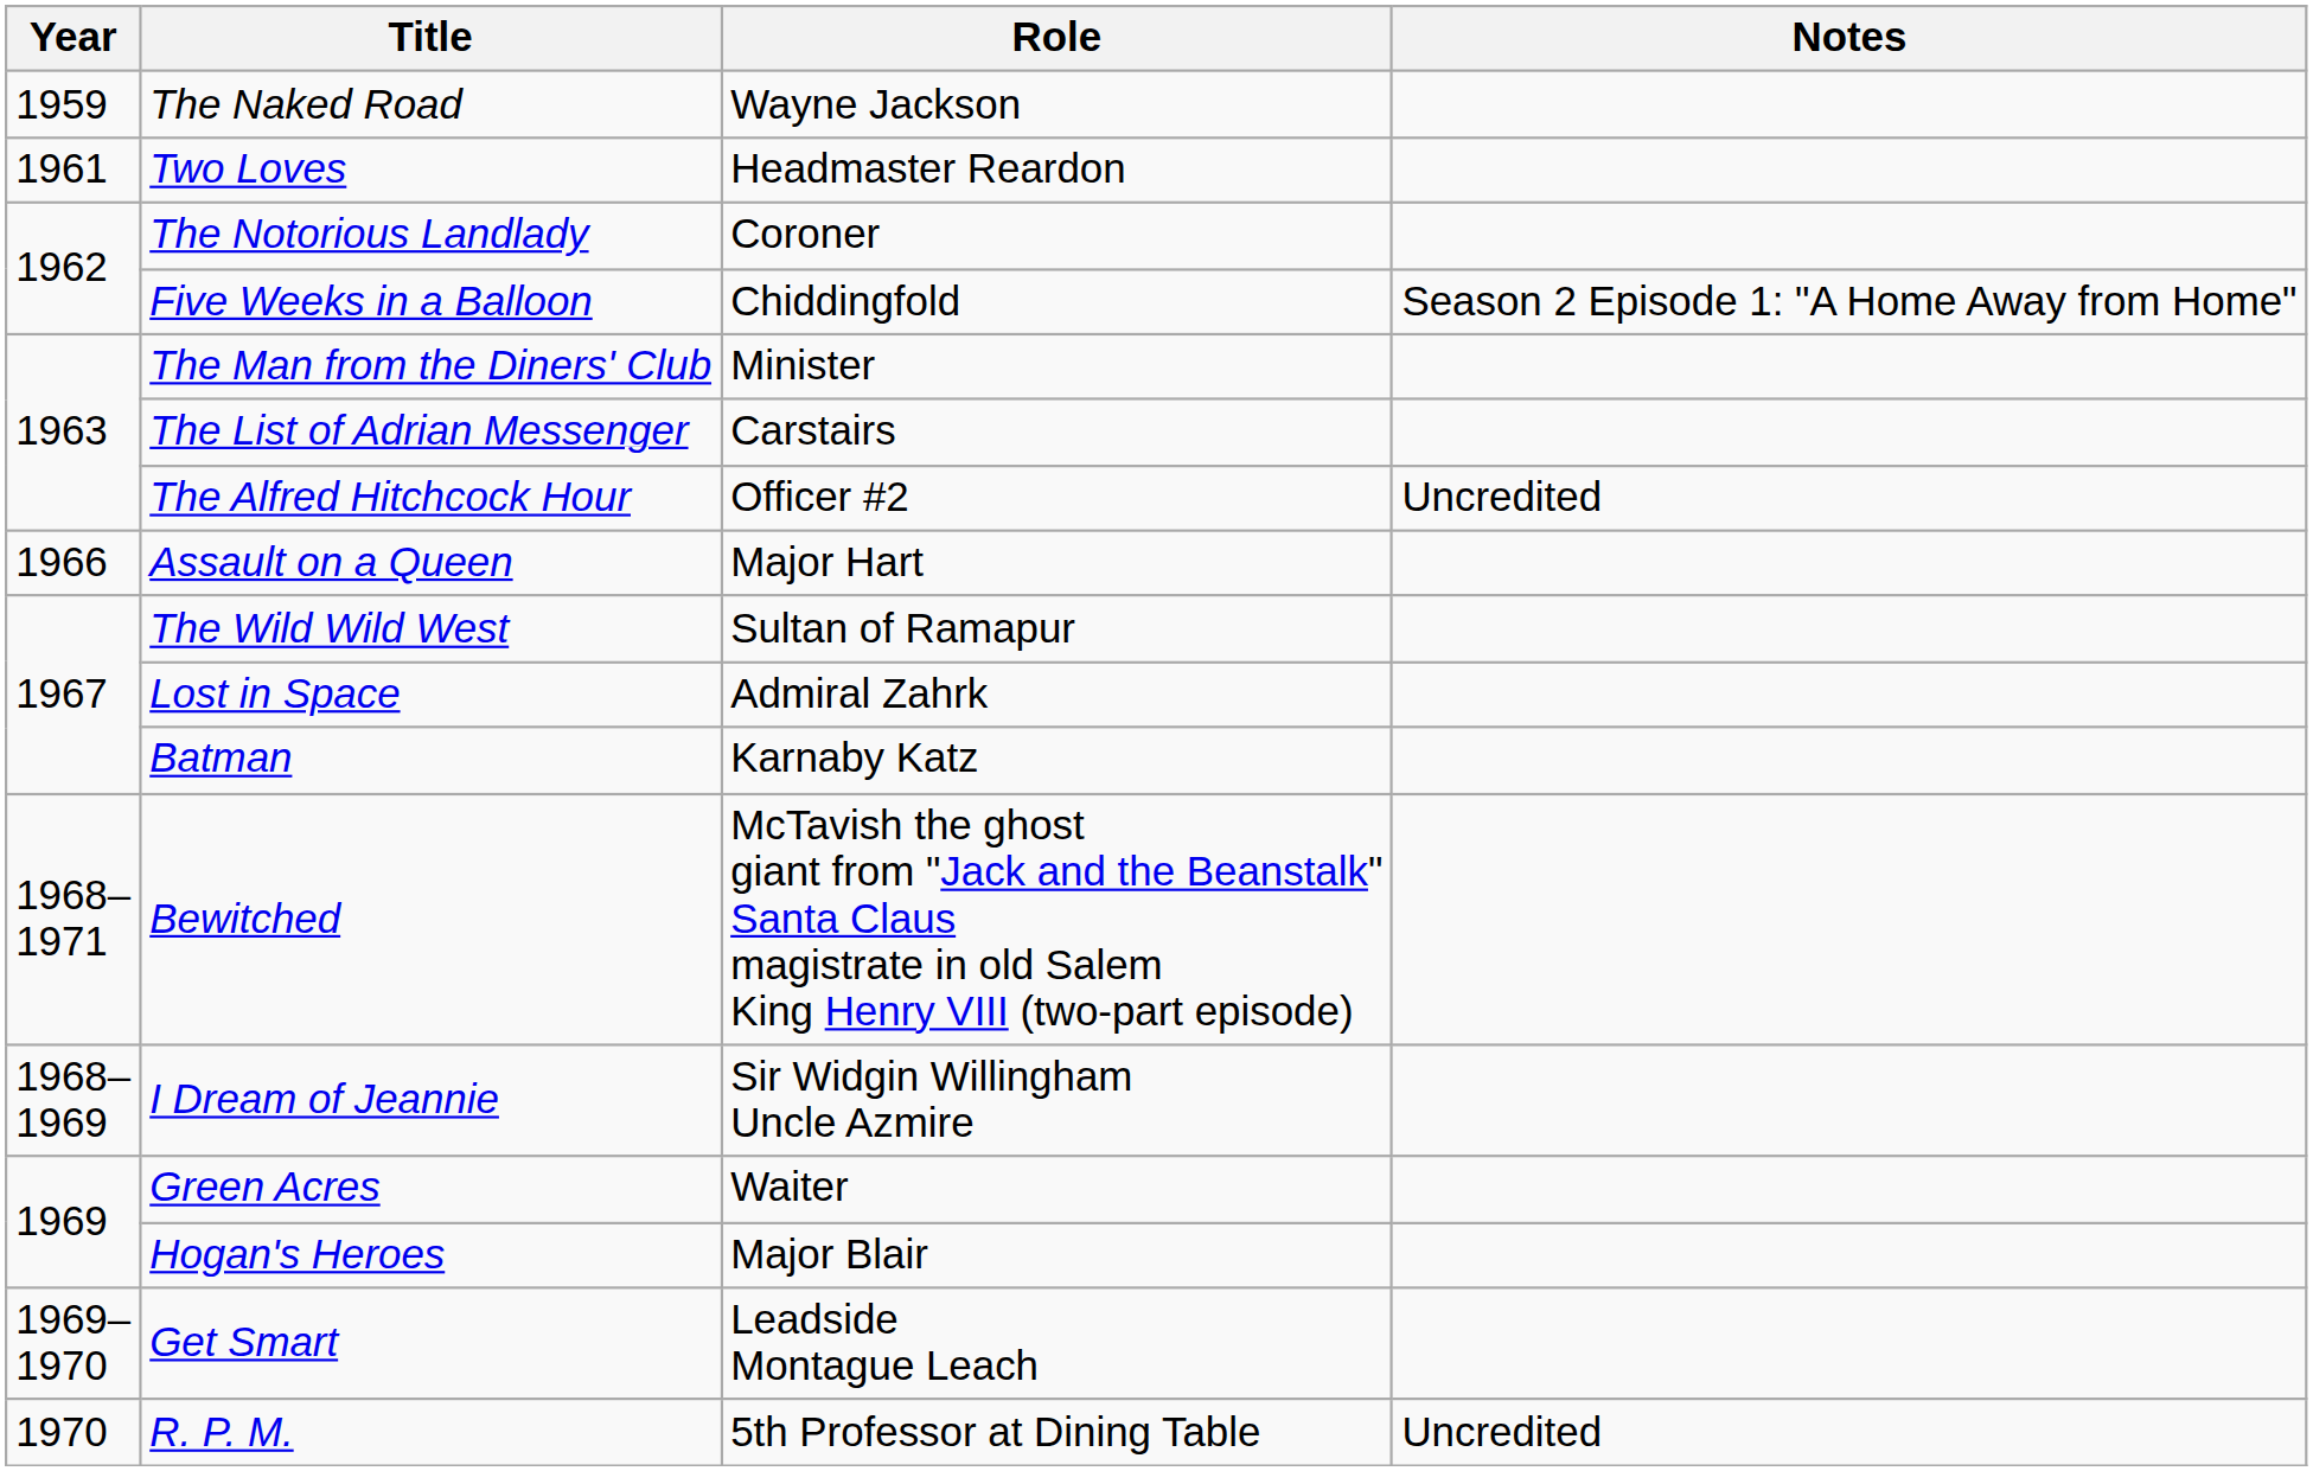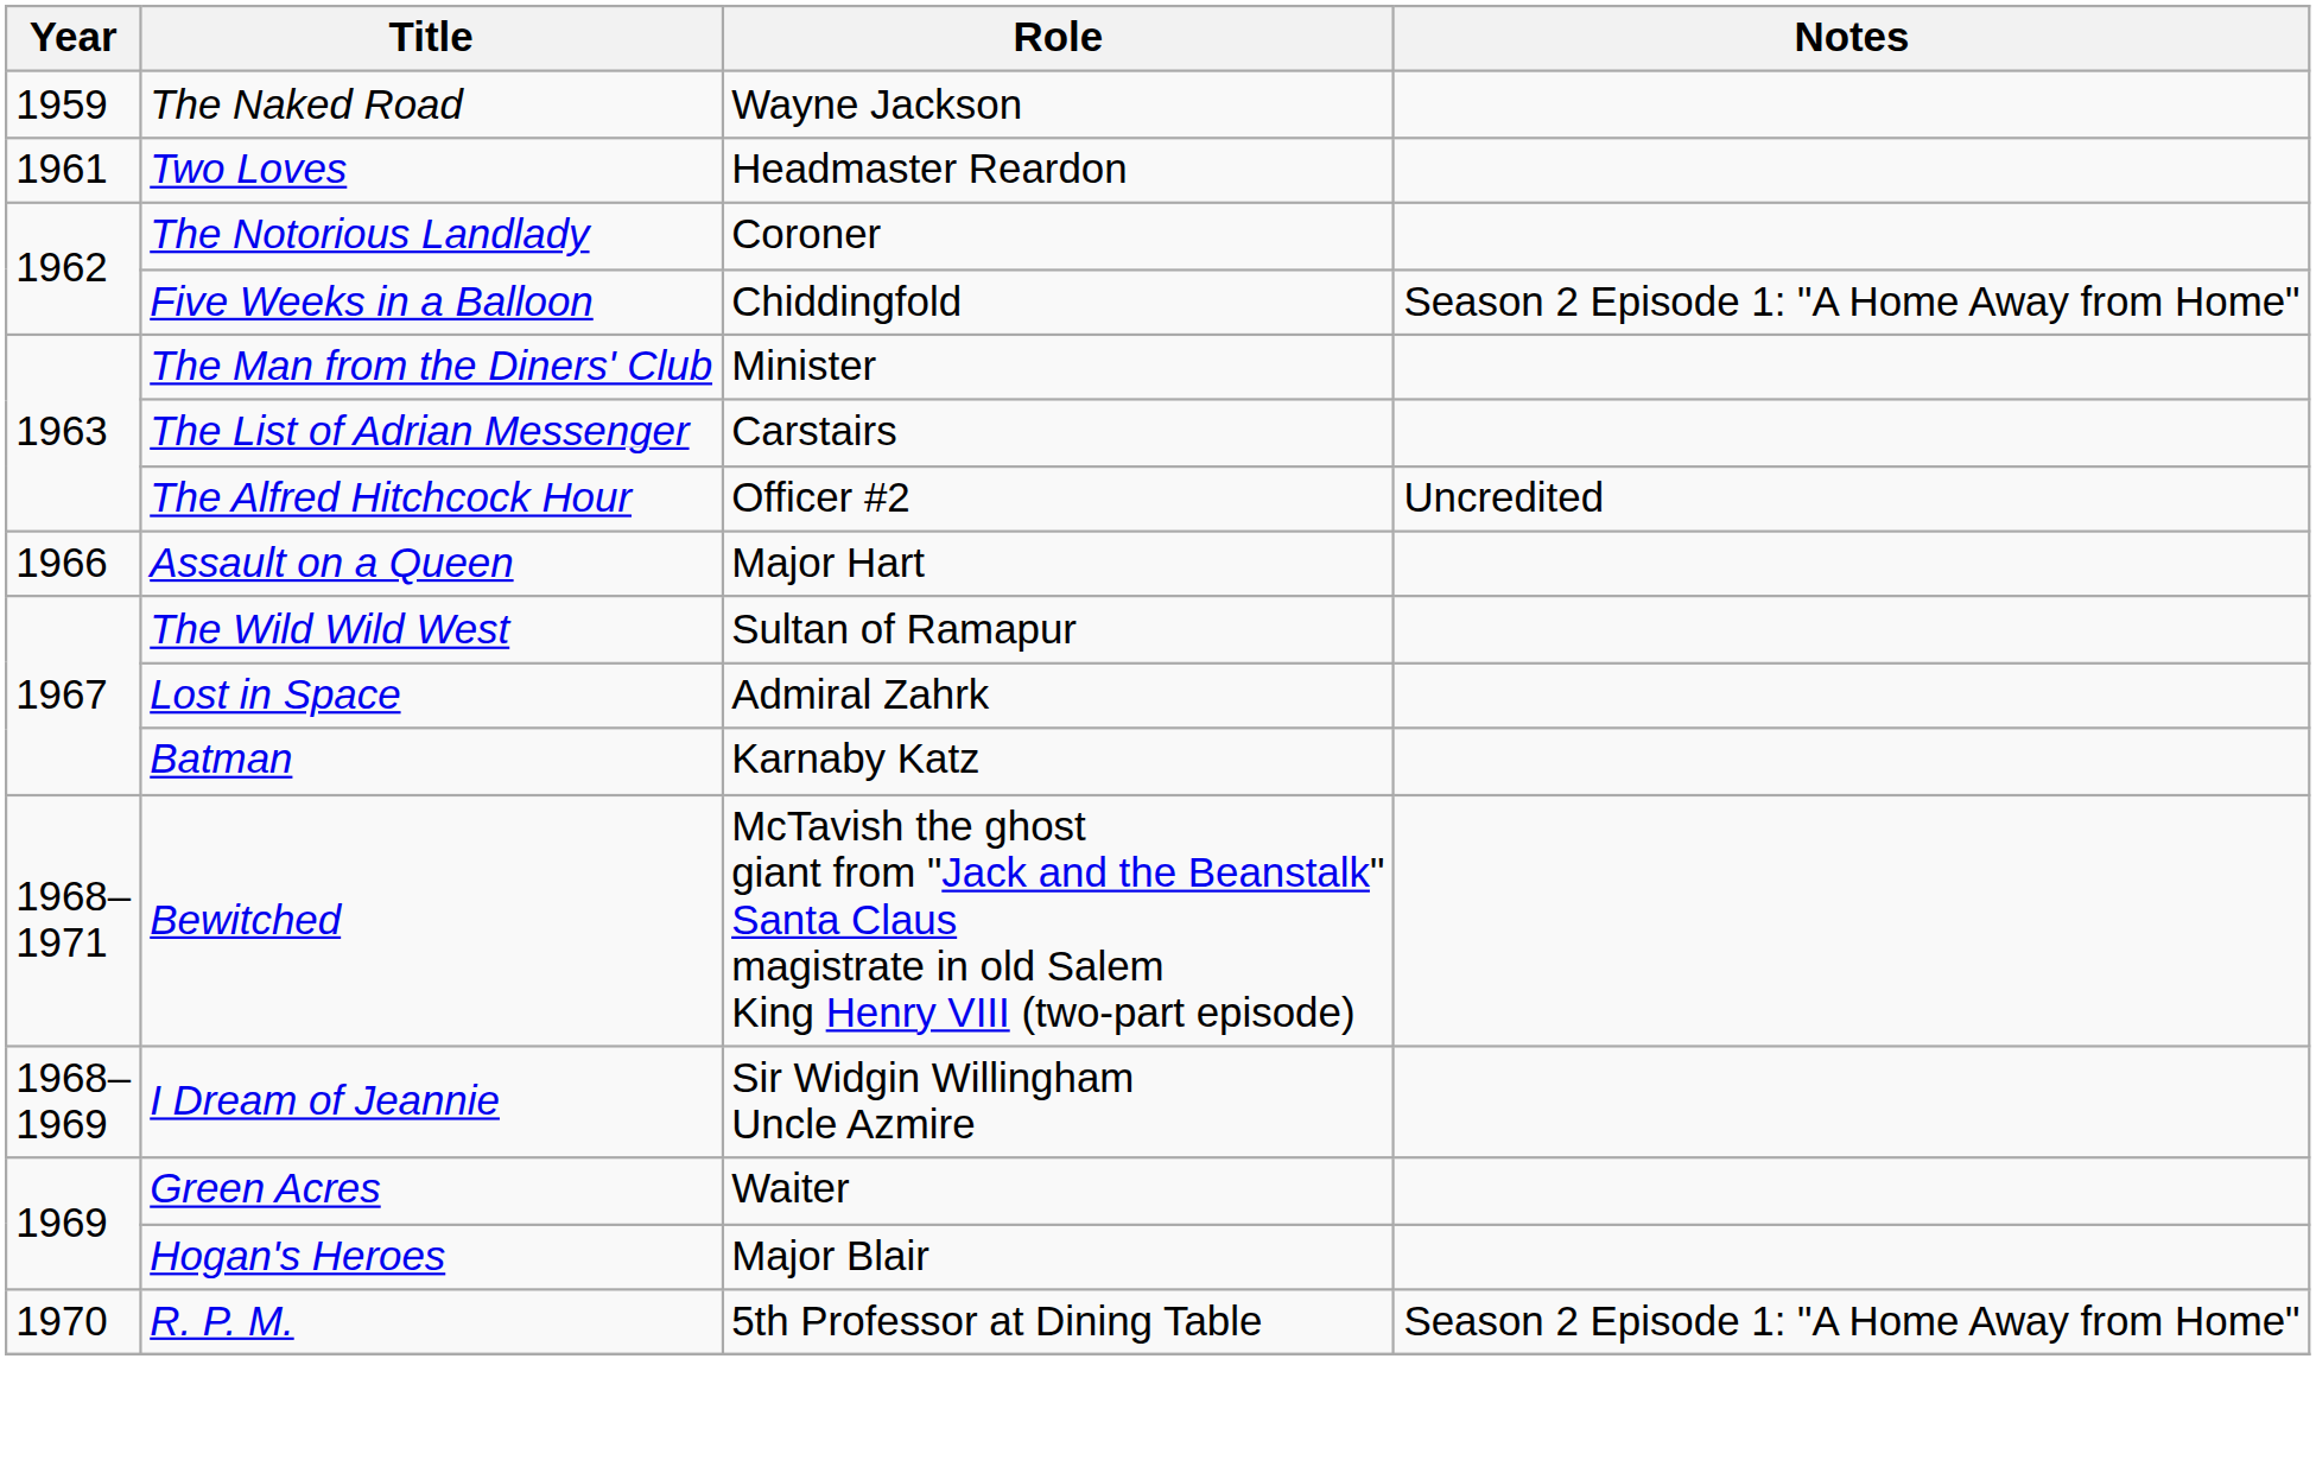- row: 1969– 1970 | Get Smart | Leadside Montague Leach
R. P. M. | Notes: Uncredited -> Season 2 Episode 1: "A Home Away from Home"
